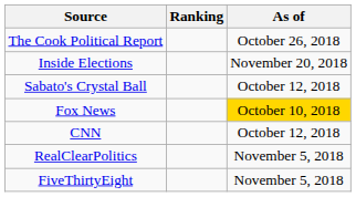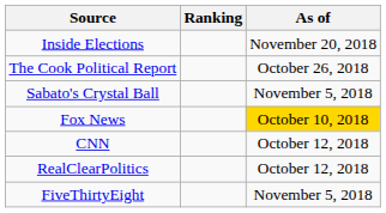rows swapped: The Cook Political Report <-> Inside Elections
Sabato's Crystal Ball | As of: October 12, 2018 -> November 5, 2018
RealClearPolitics | As of: November 5, 2018 -> October 12, 2018
